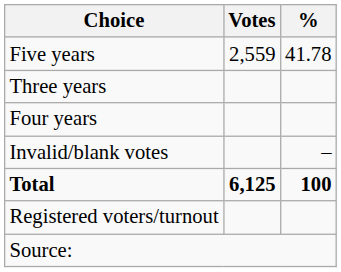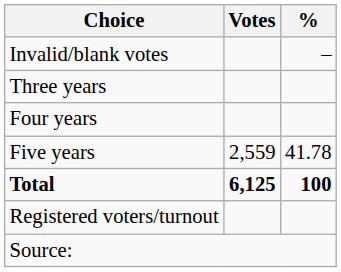rows swapped: Five years <-> Invalid/blank votes
